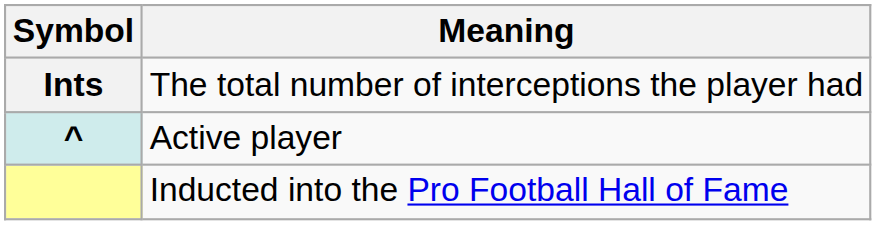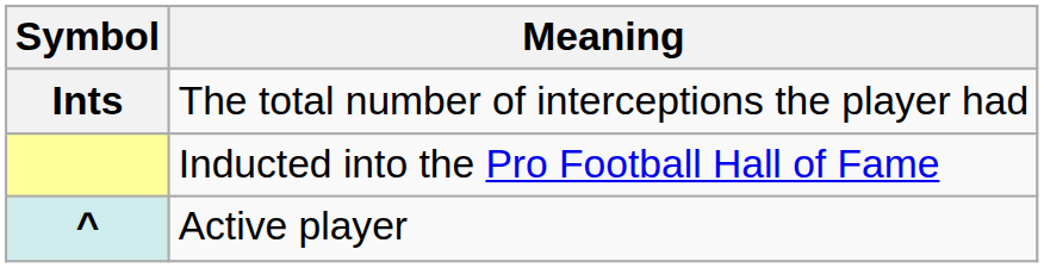rows swapped: Inducted into the Pro Football Hall of Fame <-> Active player
